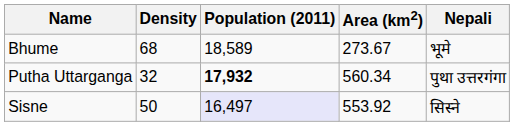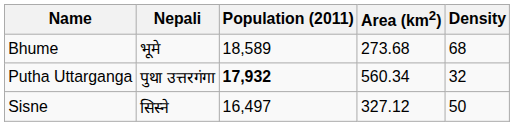columns swapped: Nepali <-> Density
Bhume | Area (km2): 273.67 -> 273.68
Sisne | Population (2011): lavender background -> no background
Sisne | Area (km2): 553.92 -> 327.12
